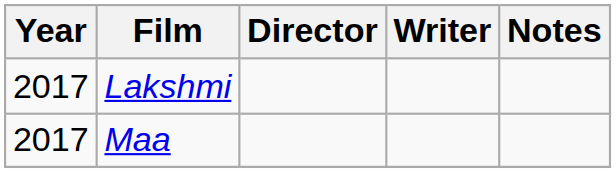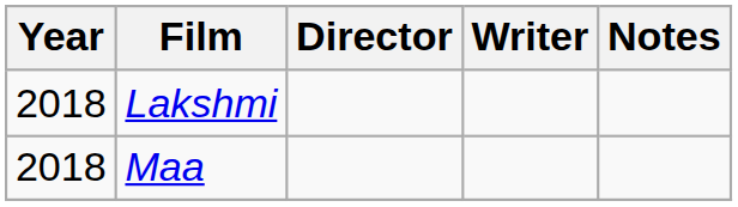Lakshmi | Year: 2017 -> 2018
Maa | Year: 2017 -> 2018
